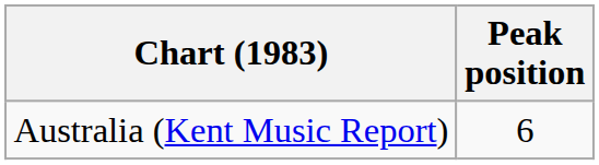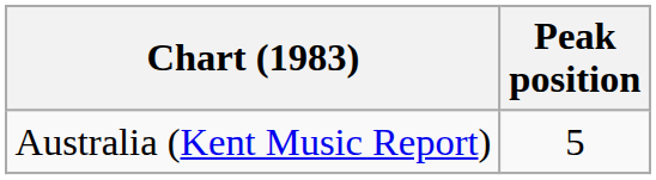Australia (Kent Music Report) | Peak position: 6 -> 5
